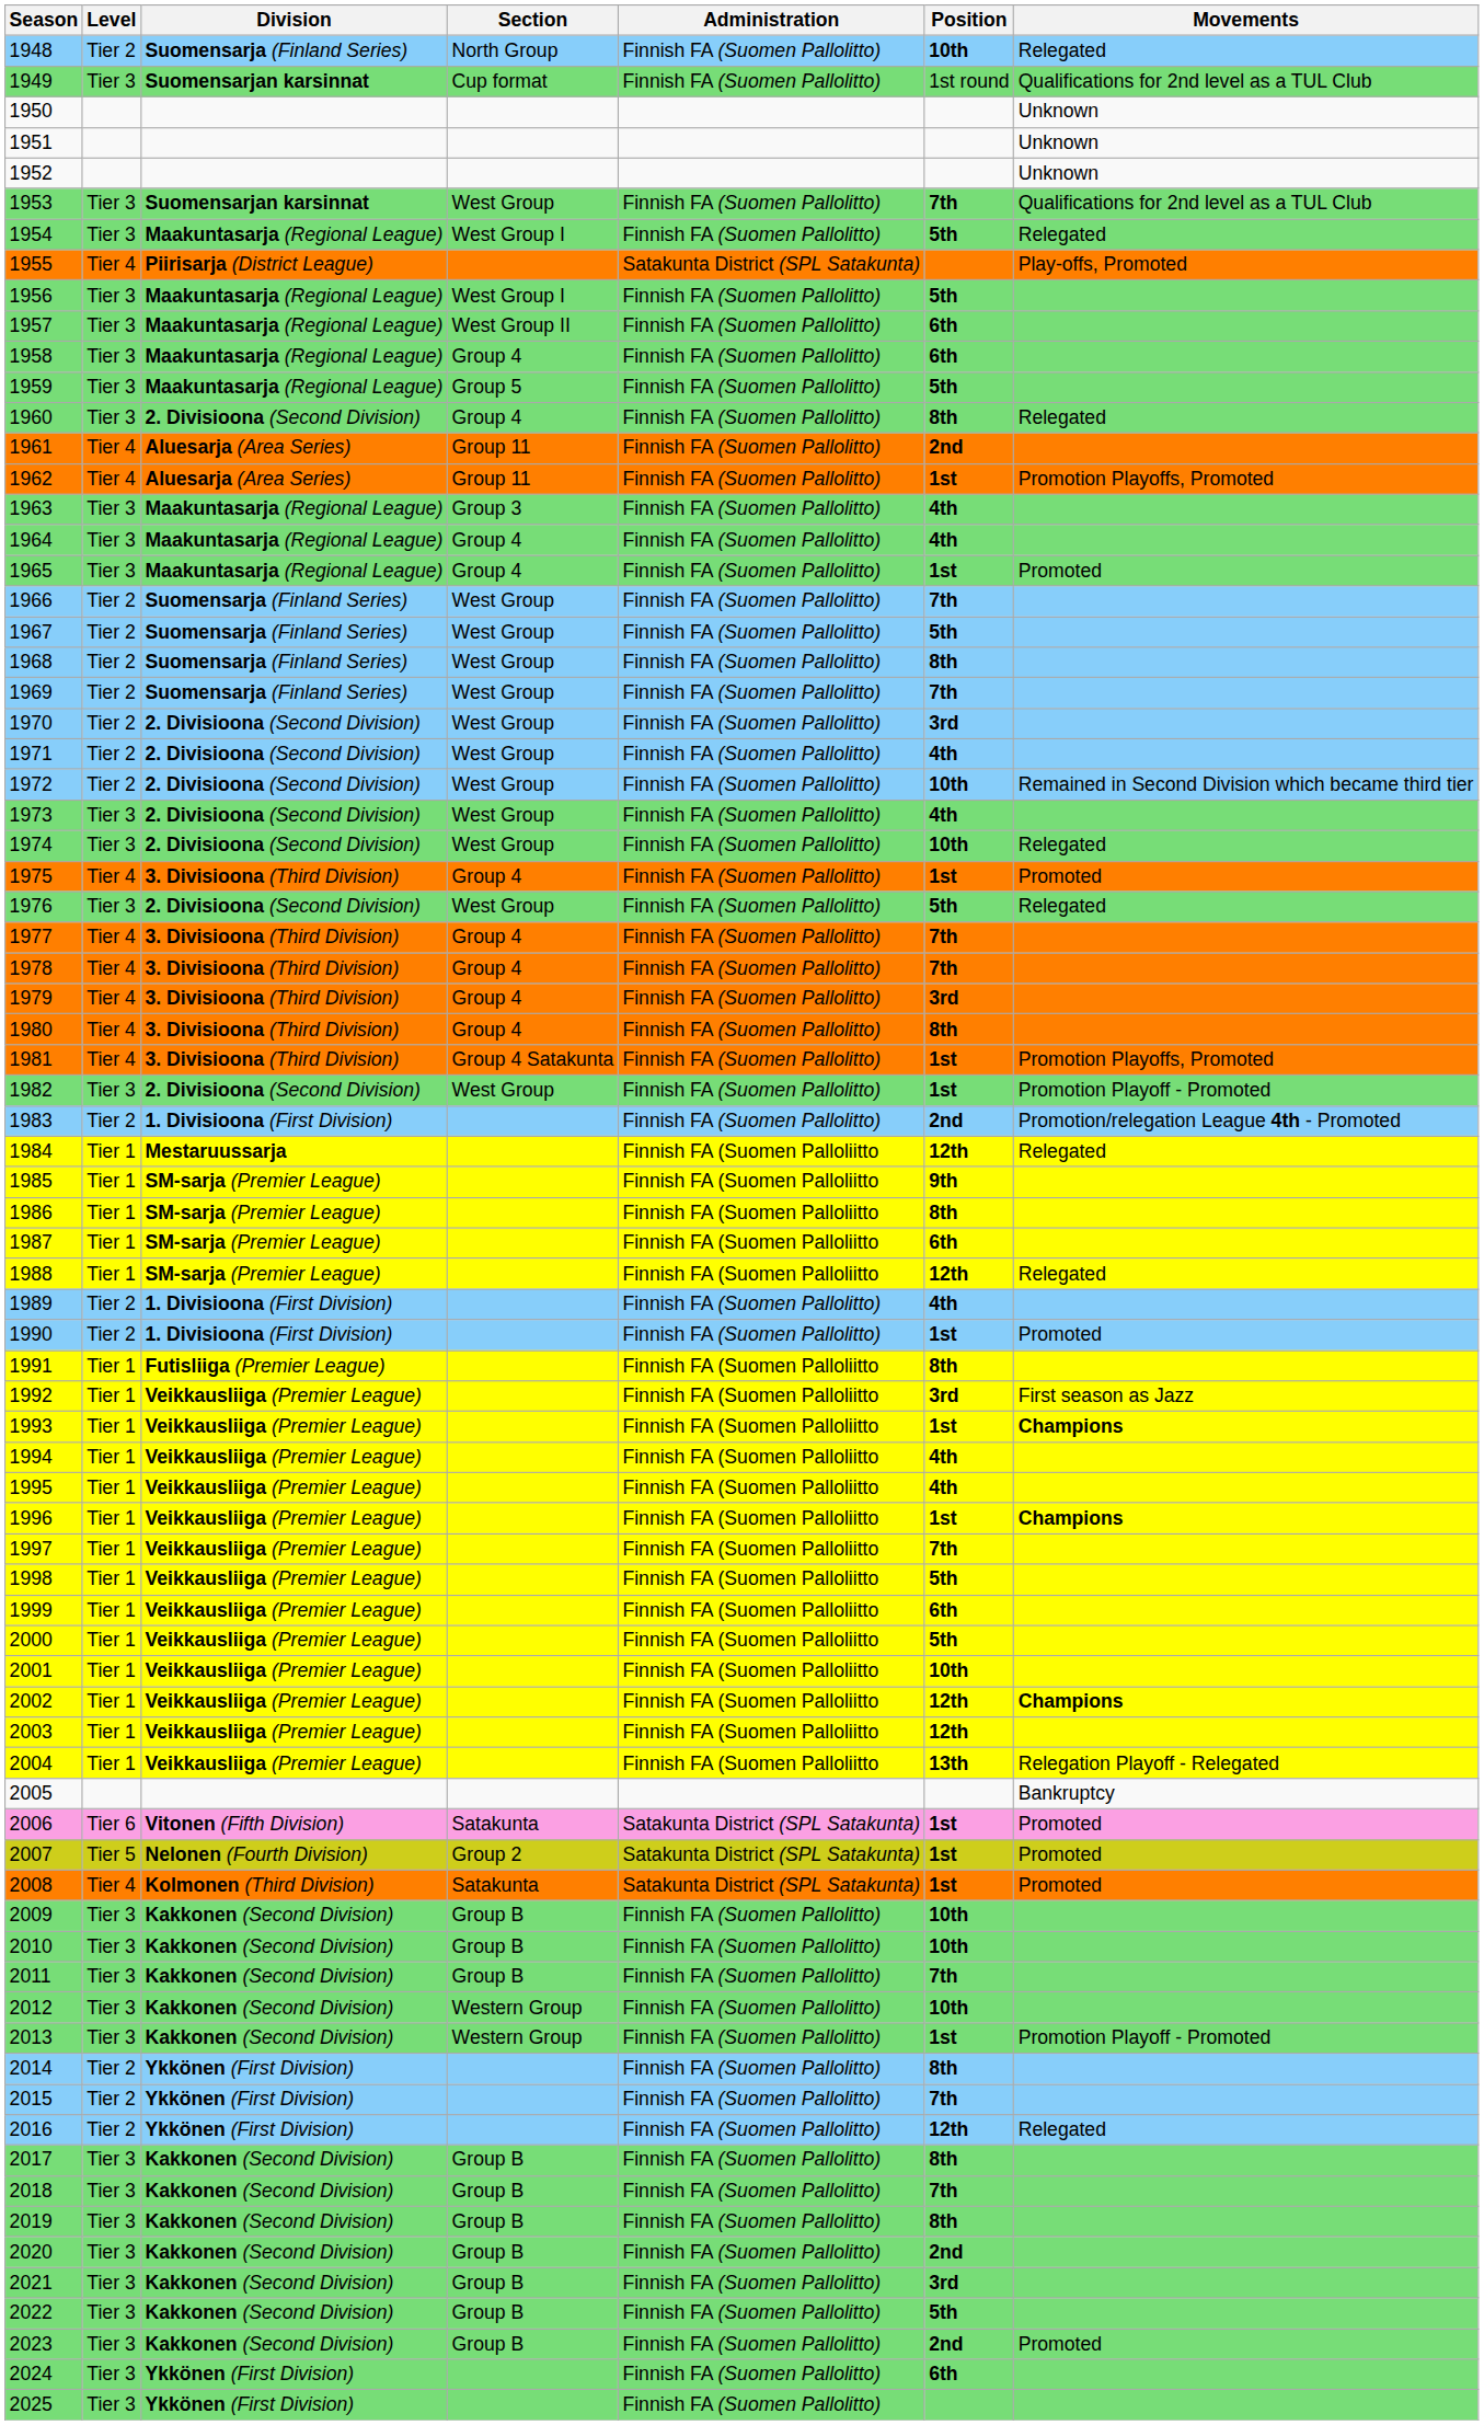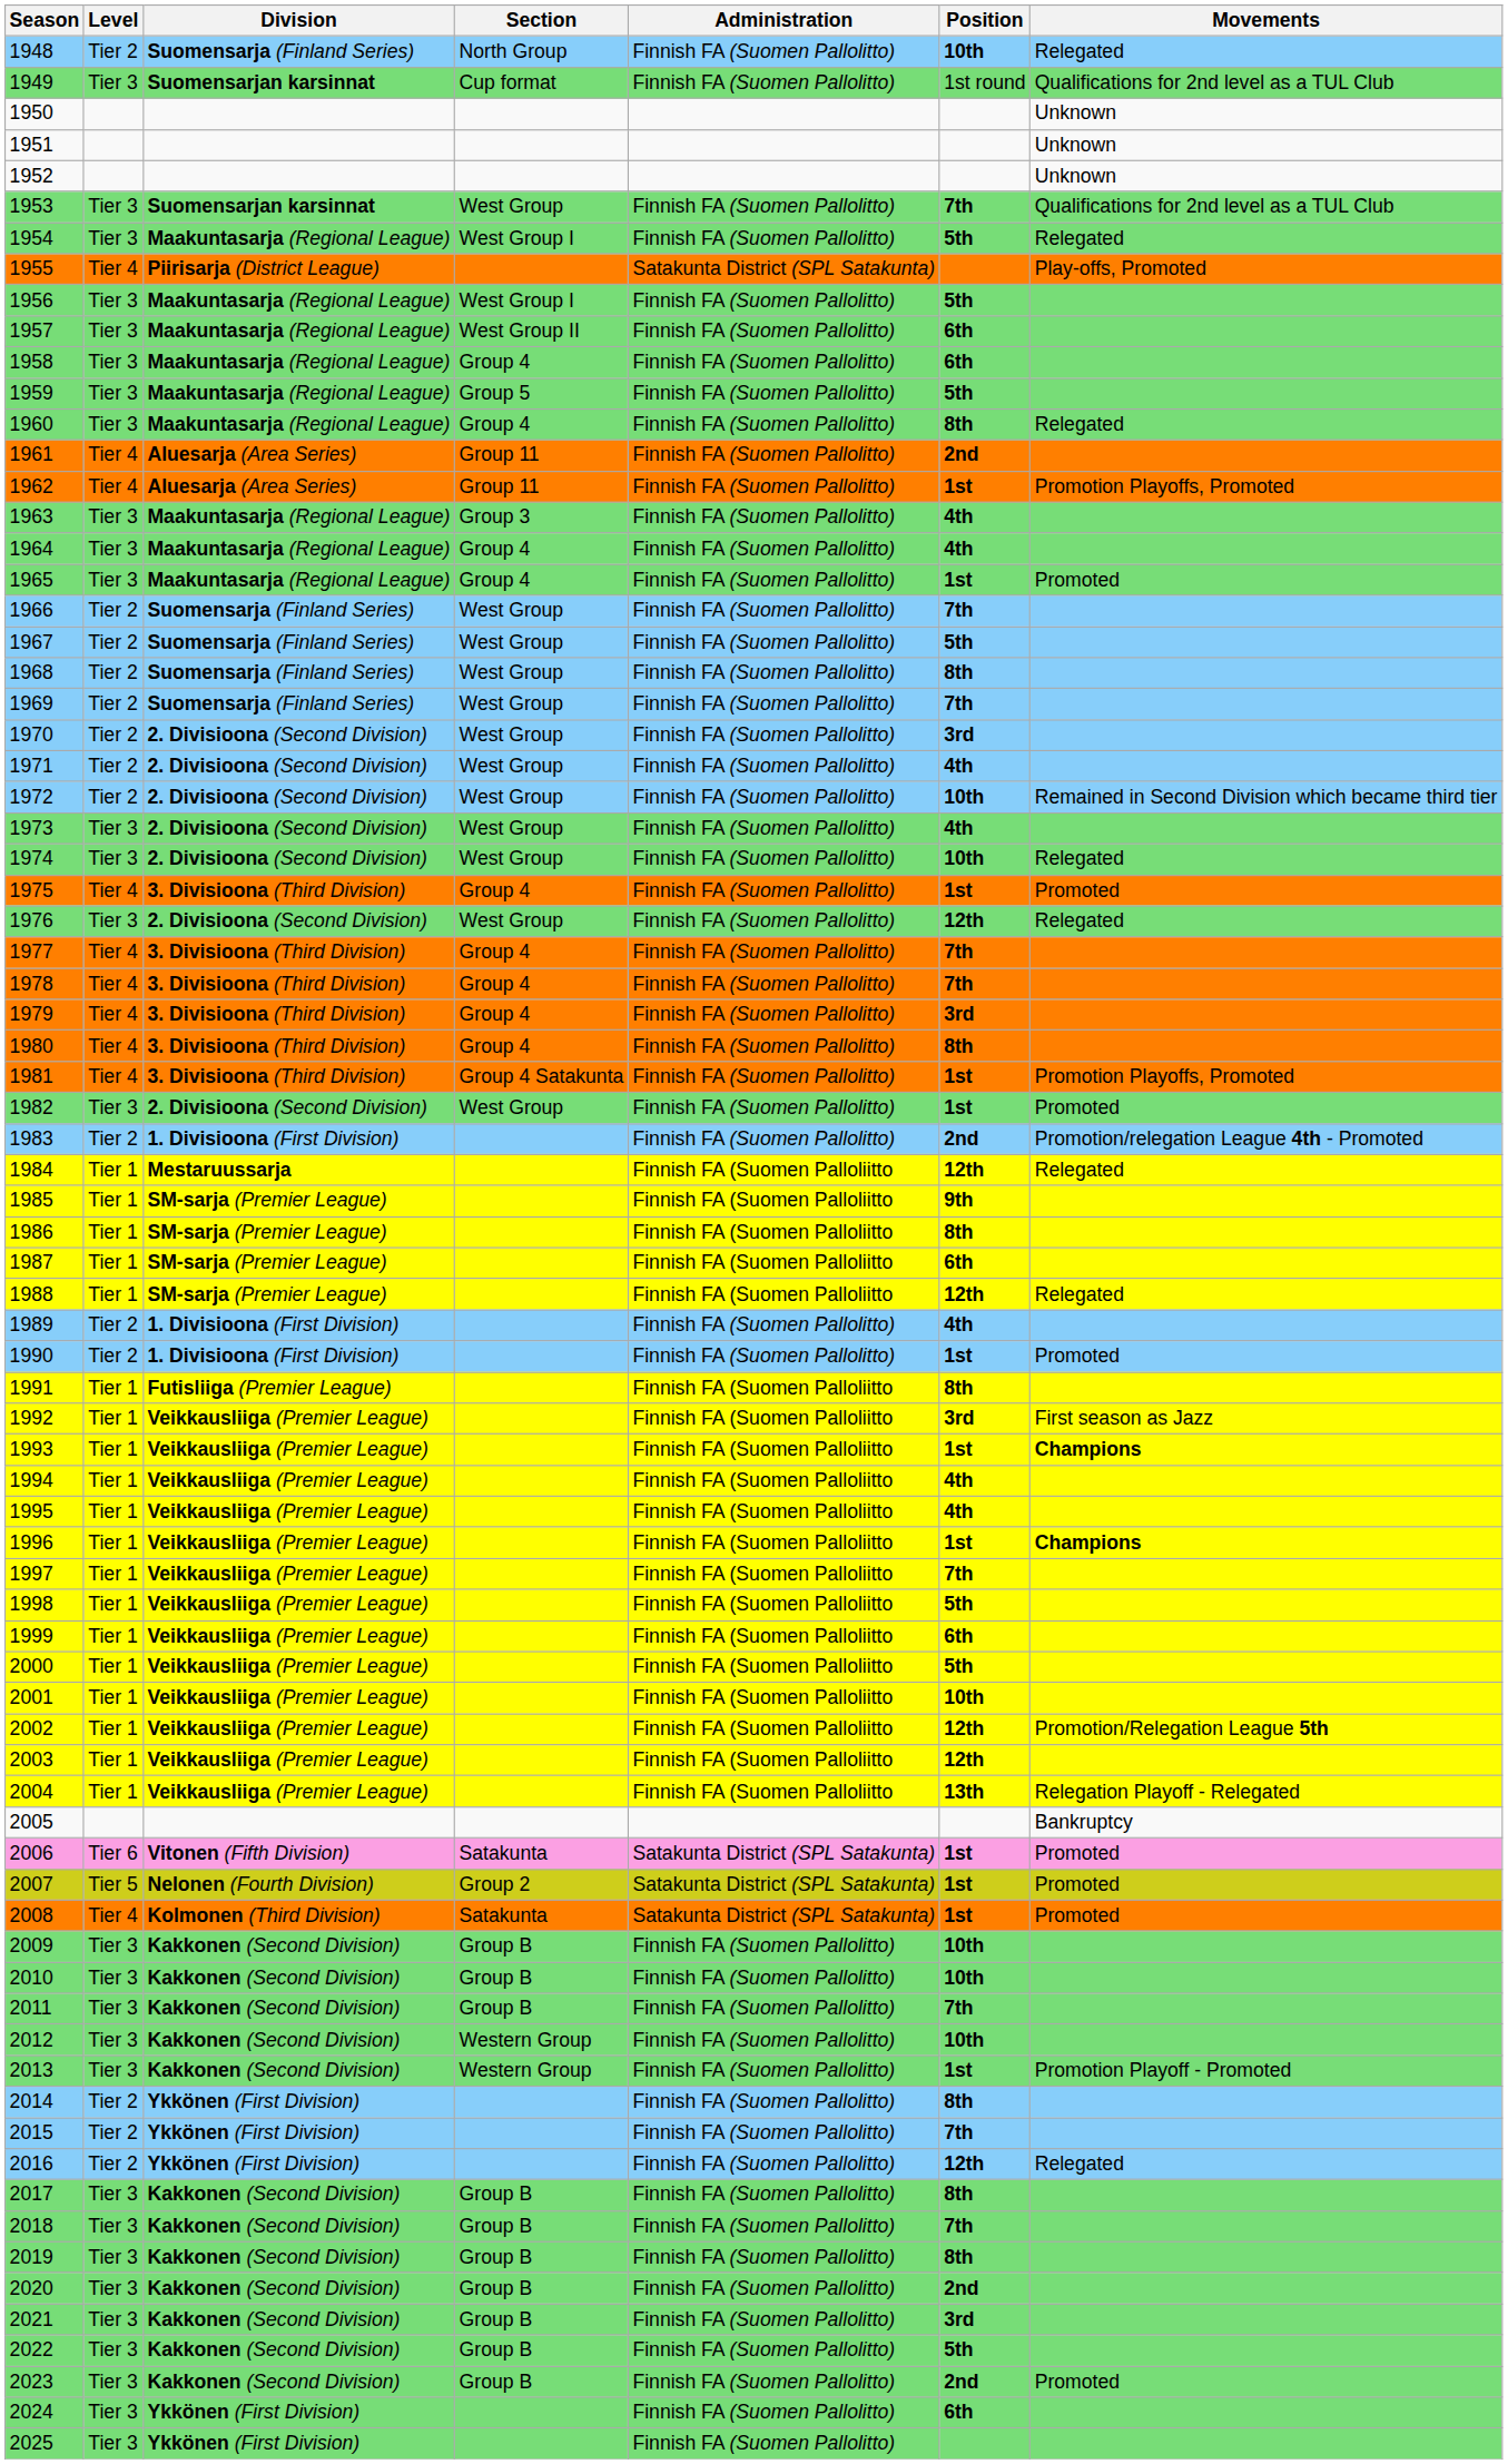1960 | Division: 2. Divisioona (Second Division) -> Maakuntasarja (Regional League)
1976 | Position: 5th -> 12th
1982 | Movements: Promotion Playoff - Promoted -> Promoted
2002 | Movements: Champions -> Promotion/Relegation League 5th
